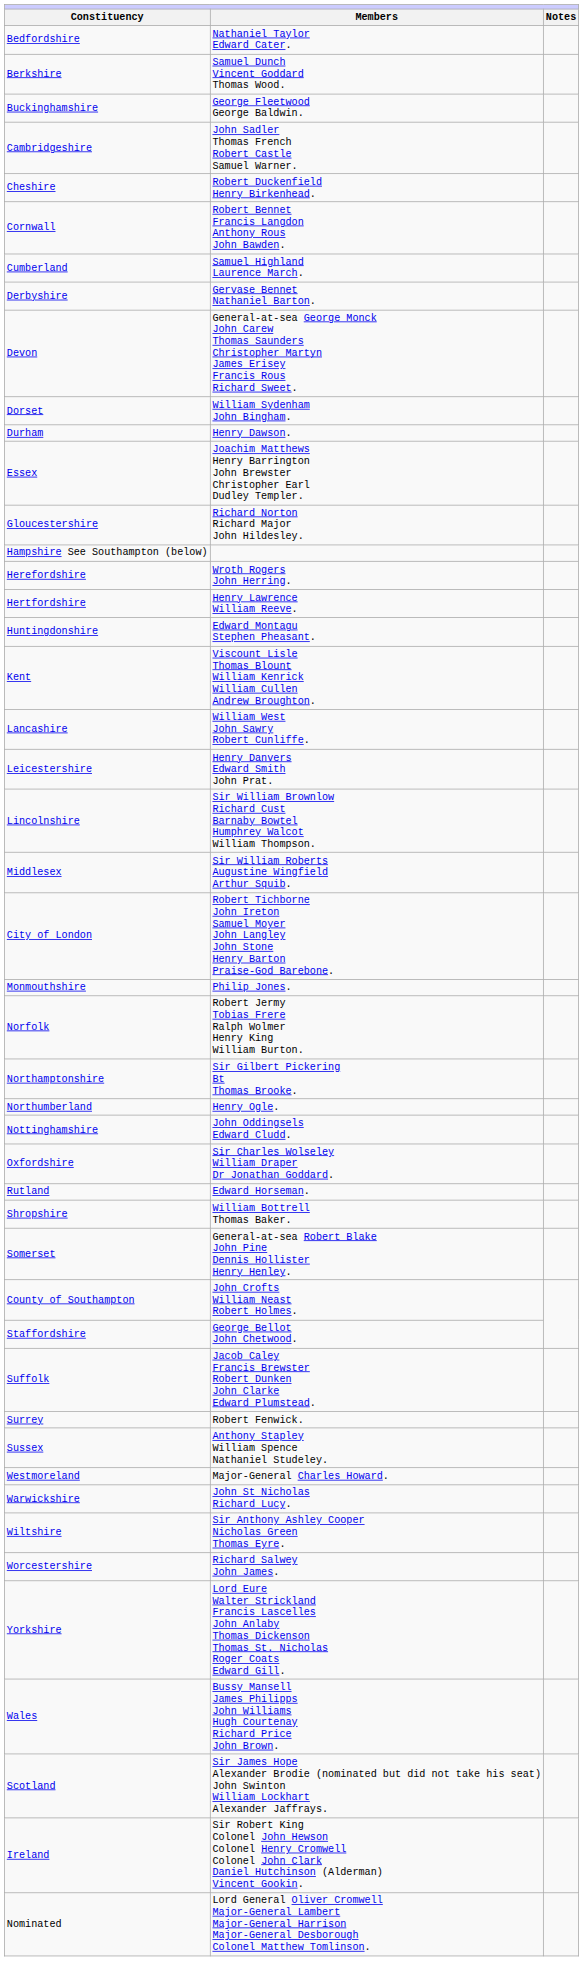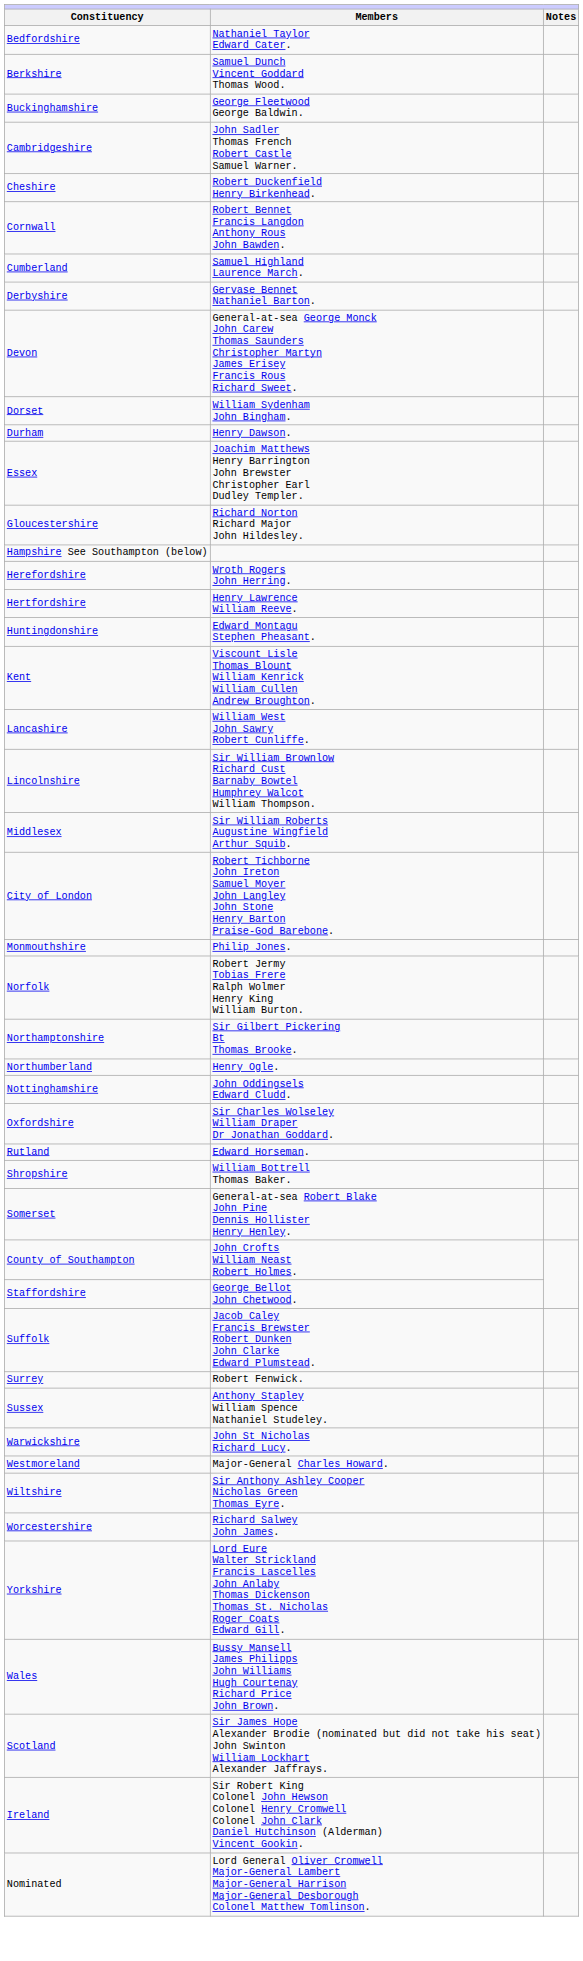- row: Leicestershire | Henry Danvers Edward Smith John Prat.
rows swapped: Warwickshire <-> Westmoreland
